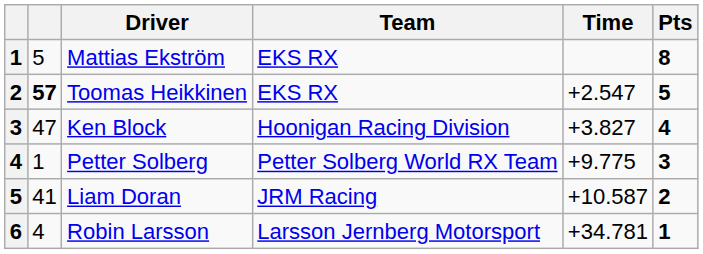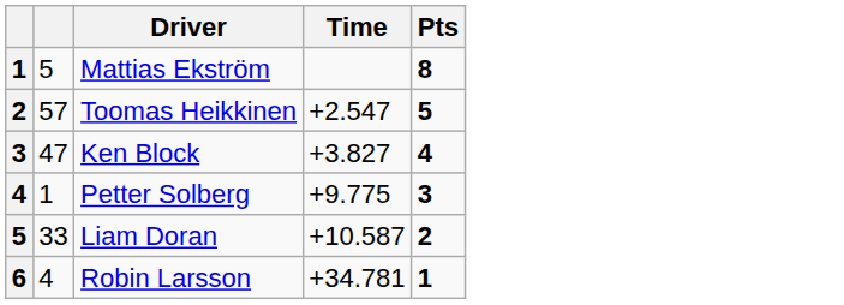- column: Team | EKS RX | EKS RX | Hoonigan Racing Division | Petter Solberg World RX Team | JRM Racing | Larsson Jernberg Motorsport
Toomas Heikkinen | column 2: bold -> normal
Liam Doran | column 2: 41 -> 33
